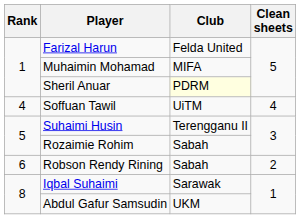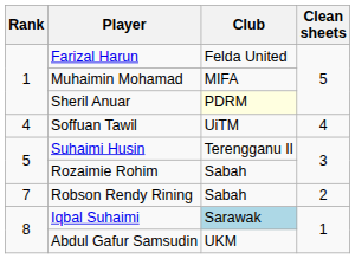Robson Rendy Rining | Rank: 6 -> 7
Iqbal Suhaimi | Club: no background -> lightblue background
